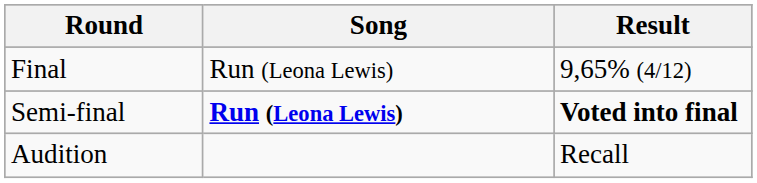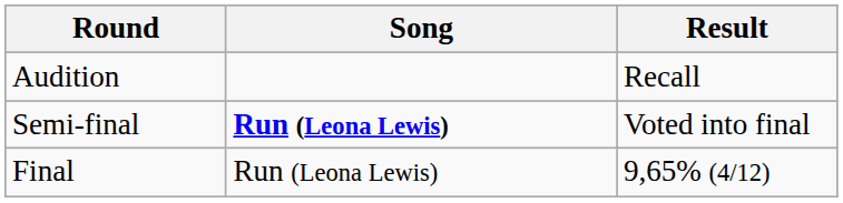rows swapped: Audition <-> Final
Semi-final | Result: bold -> normal
